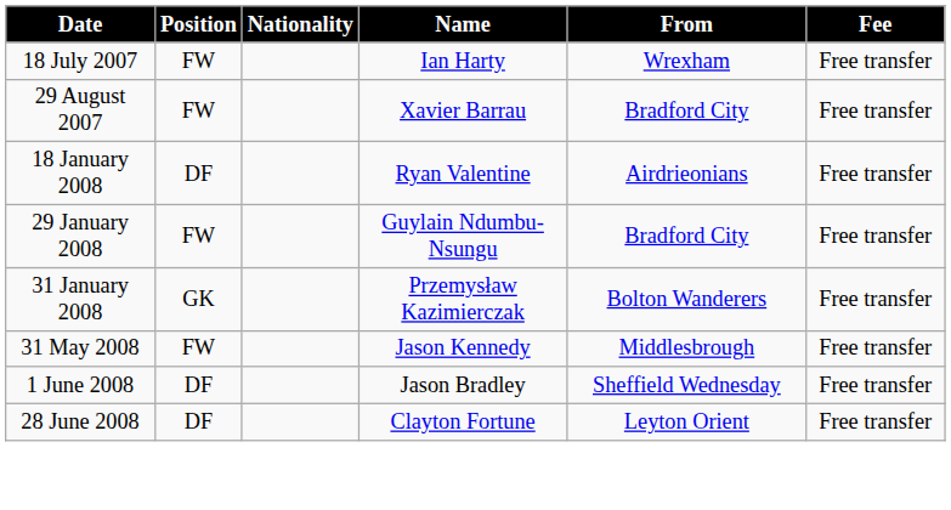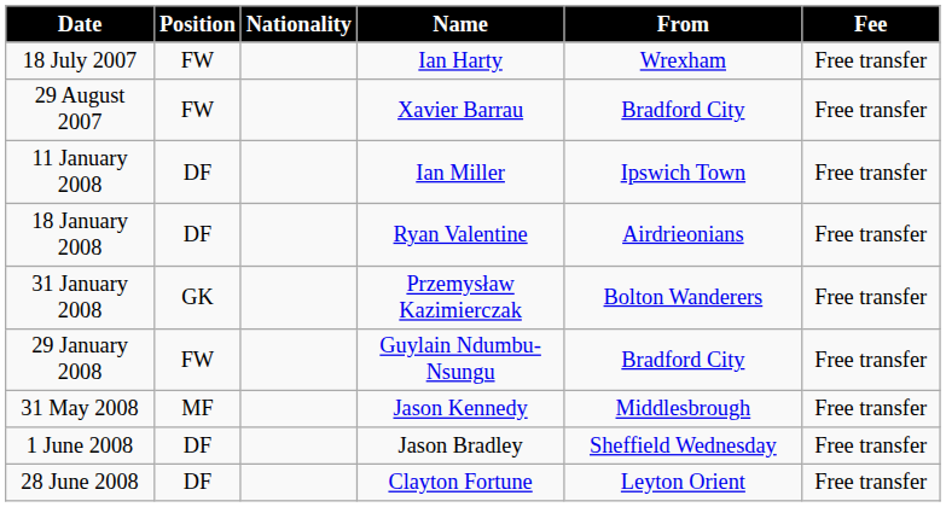+ row: 11 January 2008 | DF | Ian Miller | Ipswich Town | Free transfer
rows swapped: 29 January 2008 <-> 31 January 2008
31 May 2008 | Position: FW -> MF
